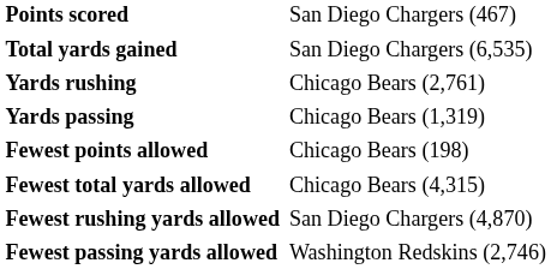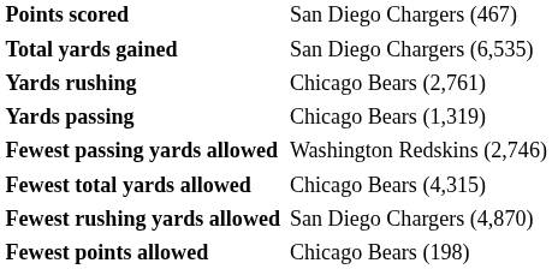rows swapped: Fewest points allowed <-> Fewest passing yards allowed
